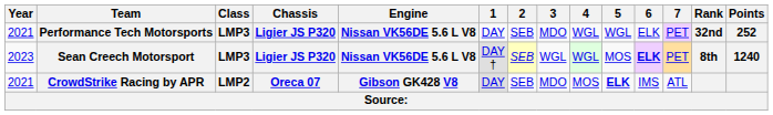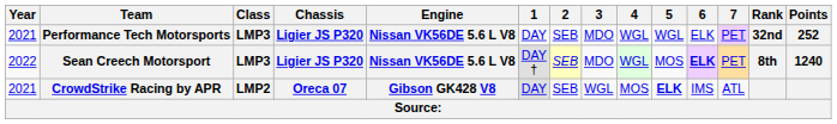Sean Creech Motorsport | Year: 2023 -> 2022
Sean Creech Motorsport | 3: WGL -> MDO
CrowdStrike Racing by APR | 3: MDO -> WGL
